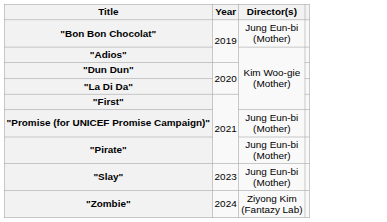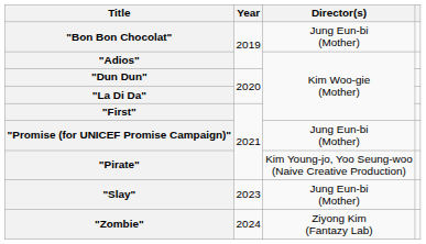"Pirate" | Director(s): Jung Eun-bi (Mother) -> Kim Young-jo, Yoo Seung-woo (Naive Creative Production)
